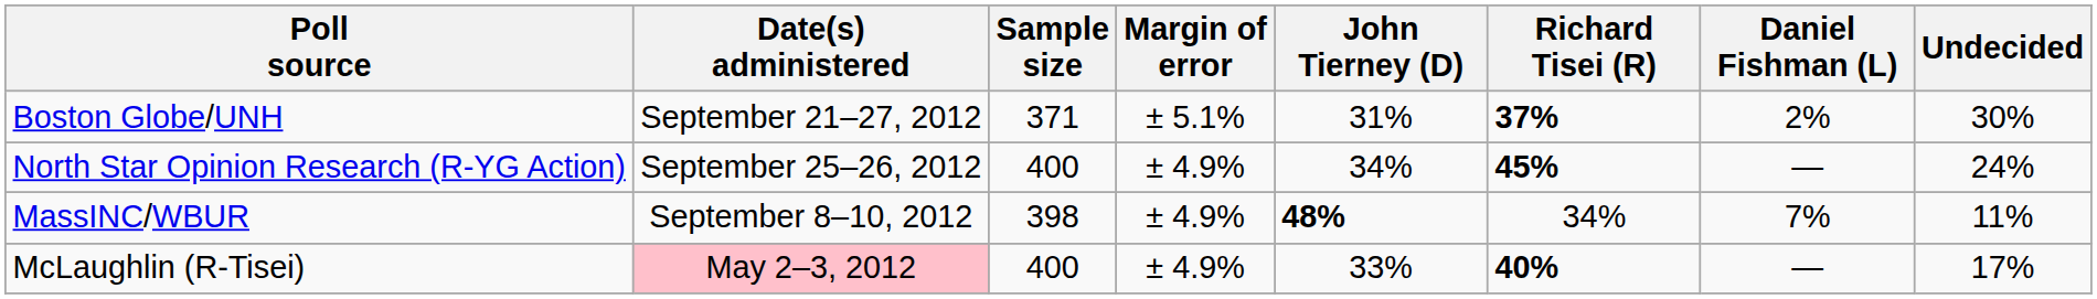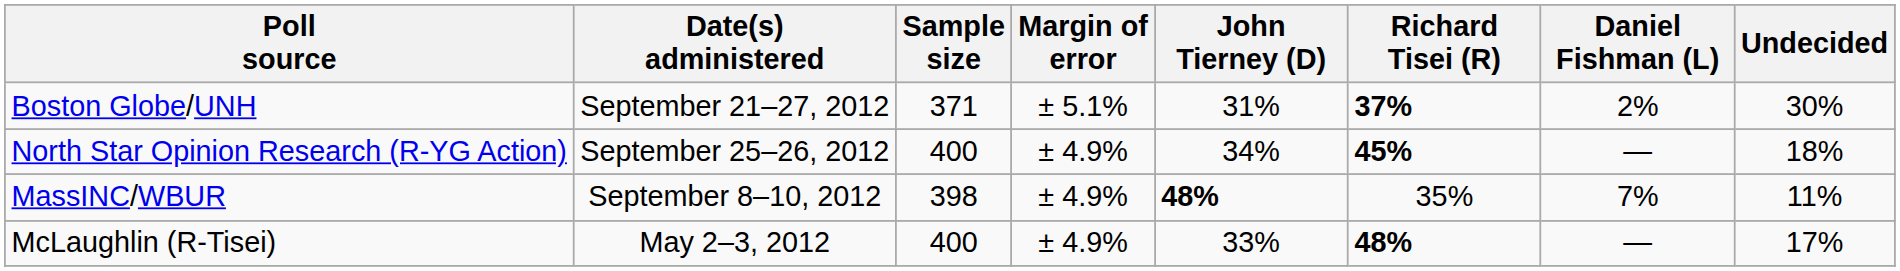North Star Opinion Research (R-YG Action) | Undecided: 24% -> 18%
MassINC/WBUR | Richard Tisei (R): 34% -> 35%
McLaughlin (R-Tisei) | Date(s) administered: pink background -> no background
McLaughlin (R-Tisei) | Richard Tisei (R): 40% -> 48%
